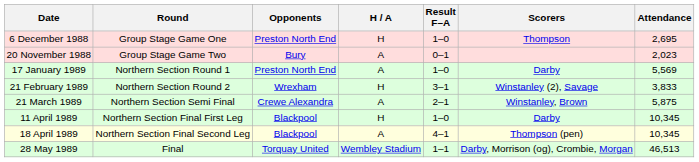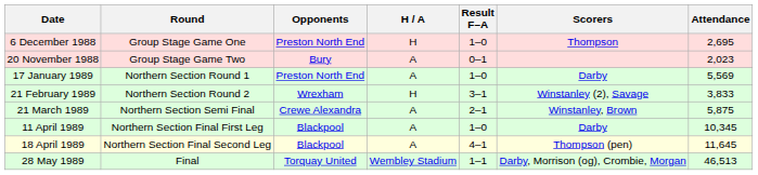11 April 1989 | H / A: H -> A
18 April 1989 | Attendance: 10,345 -> 11,645
